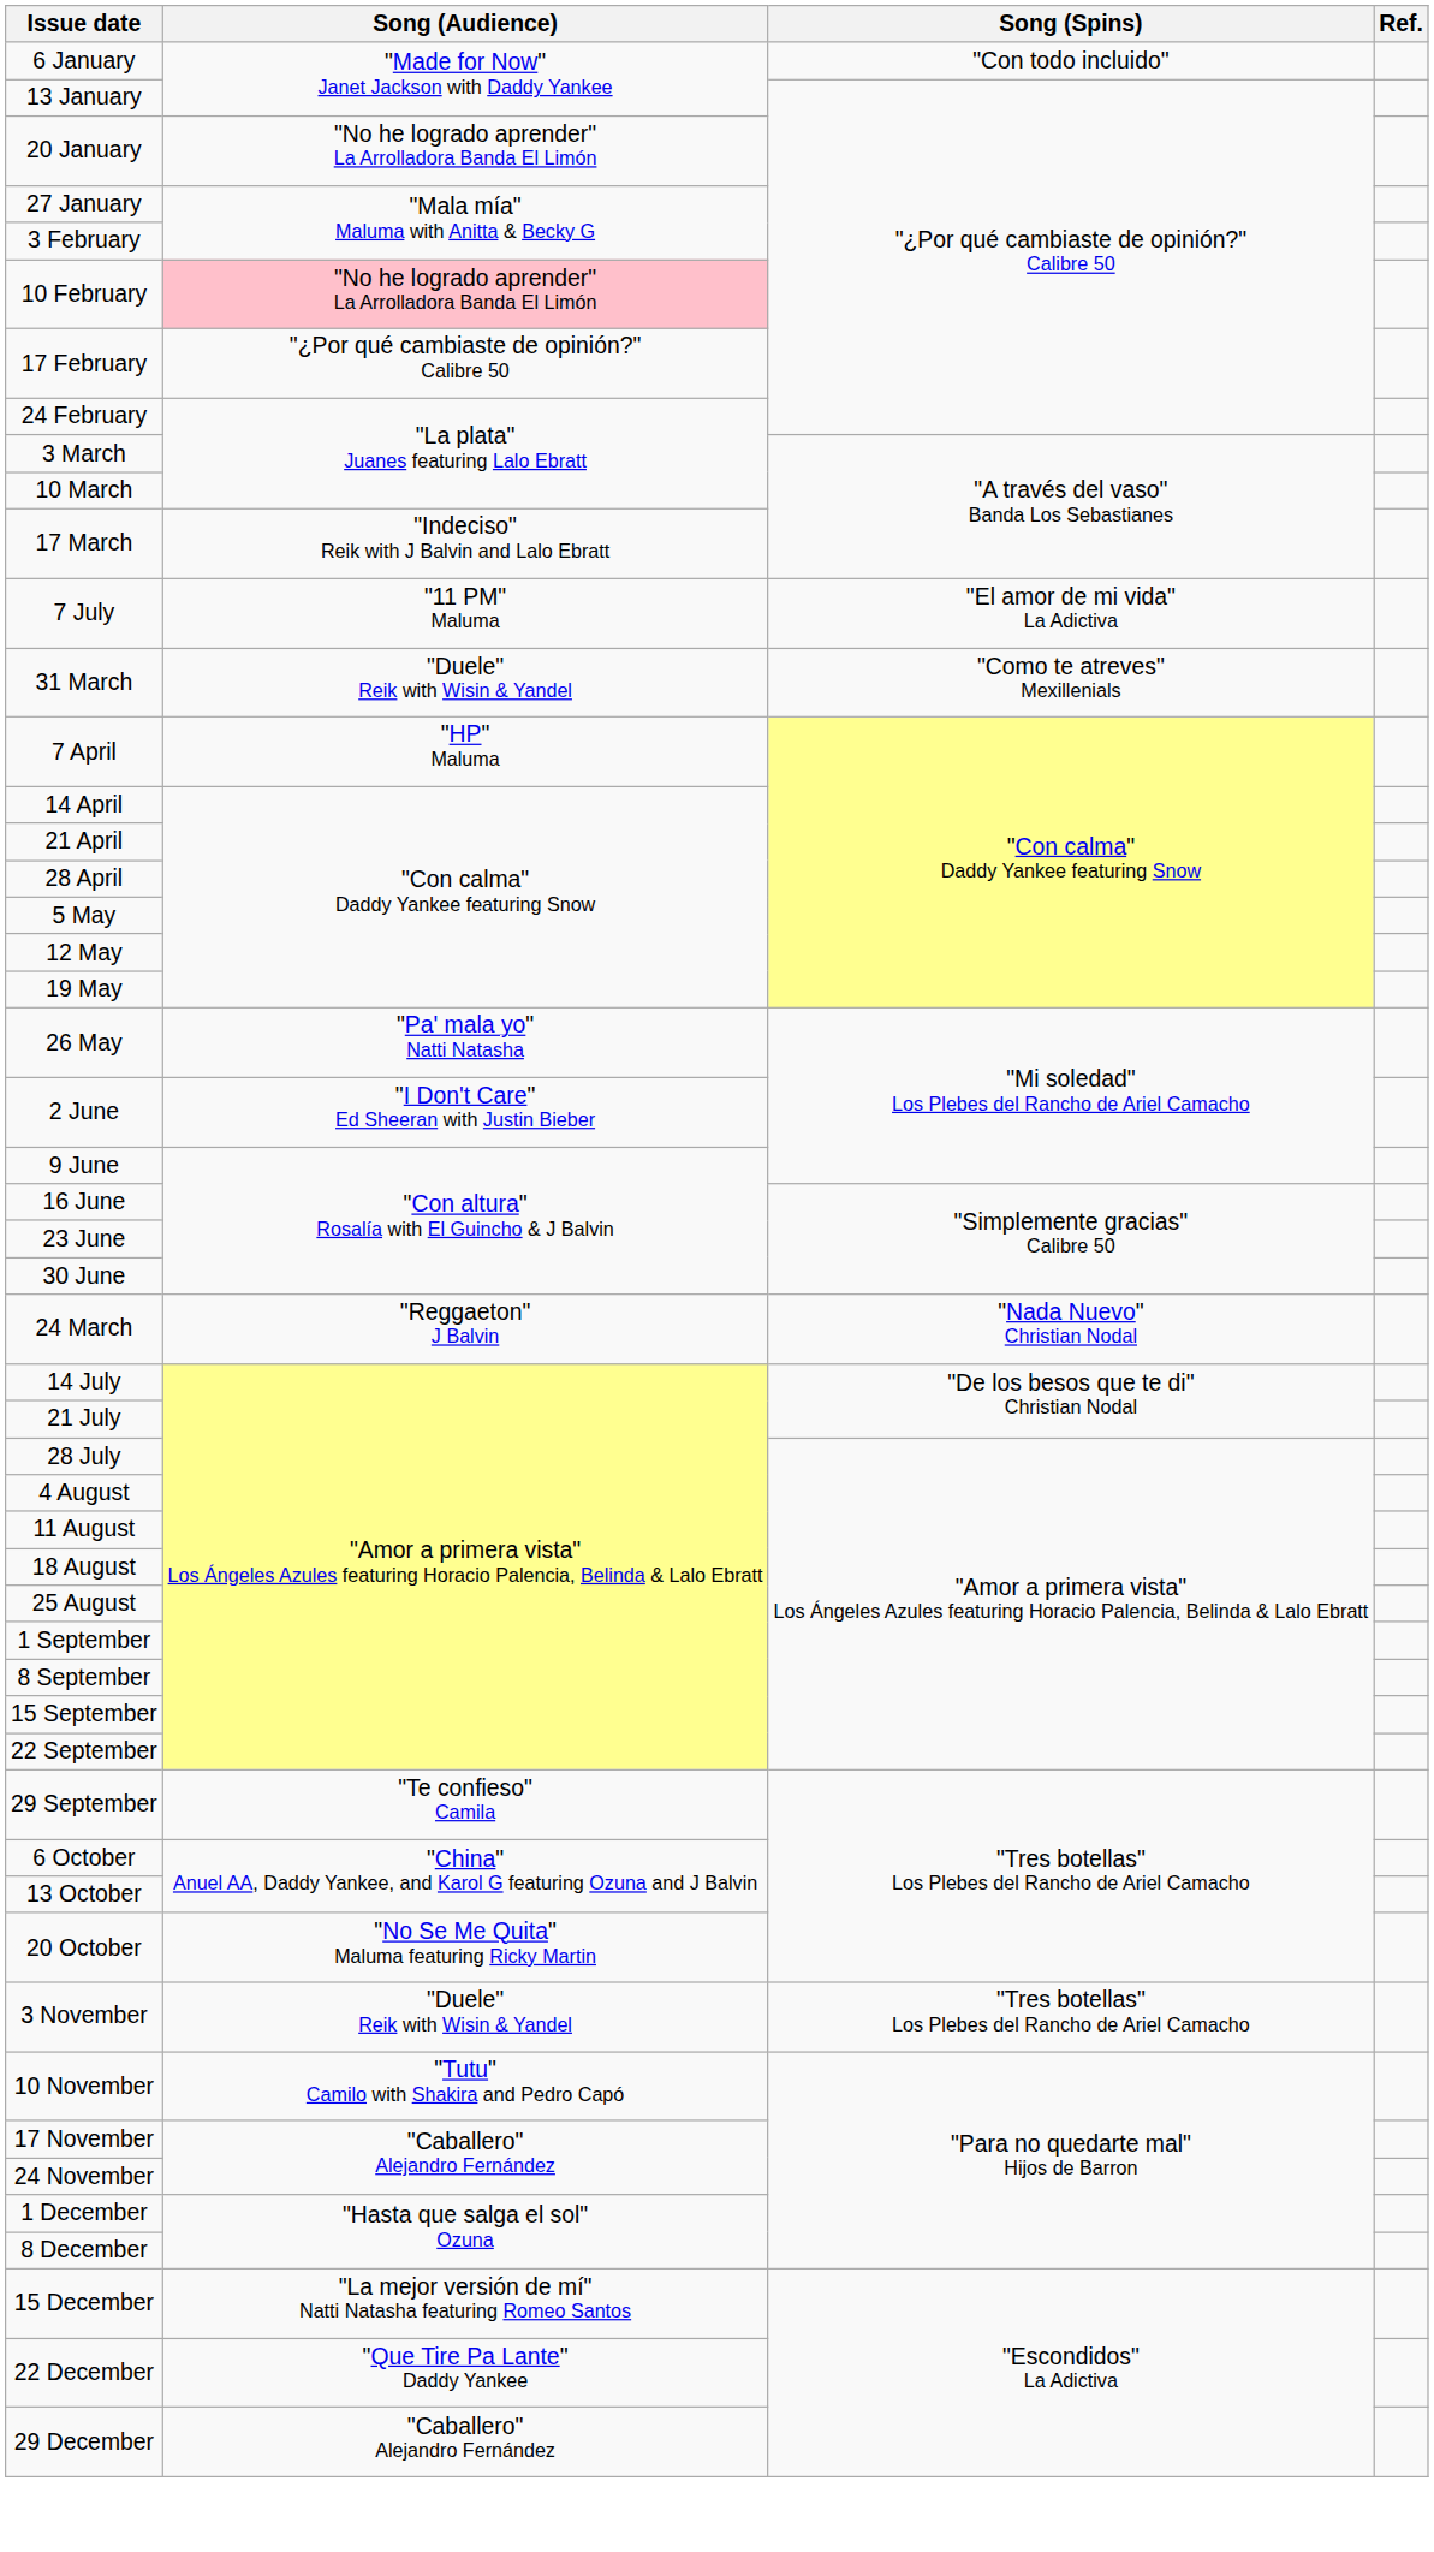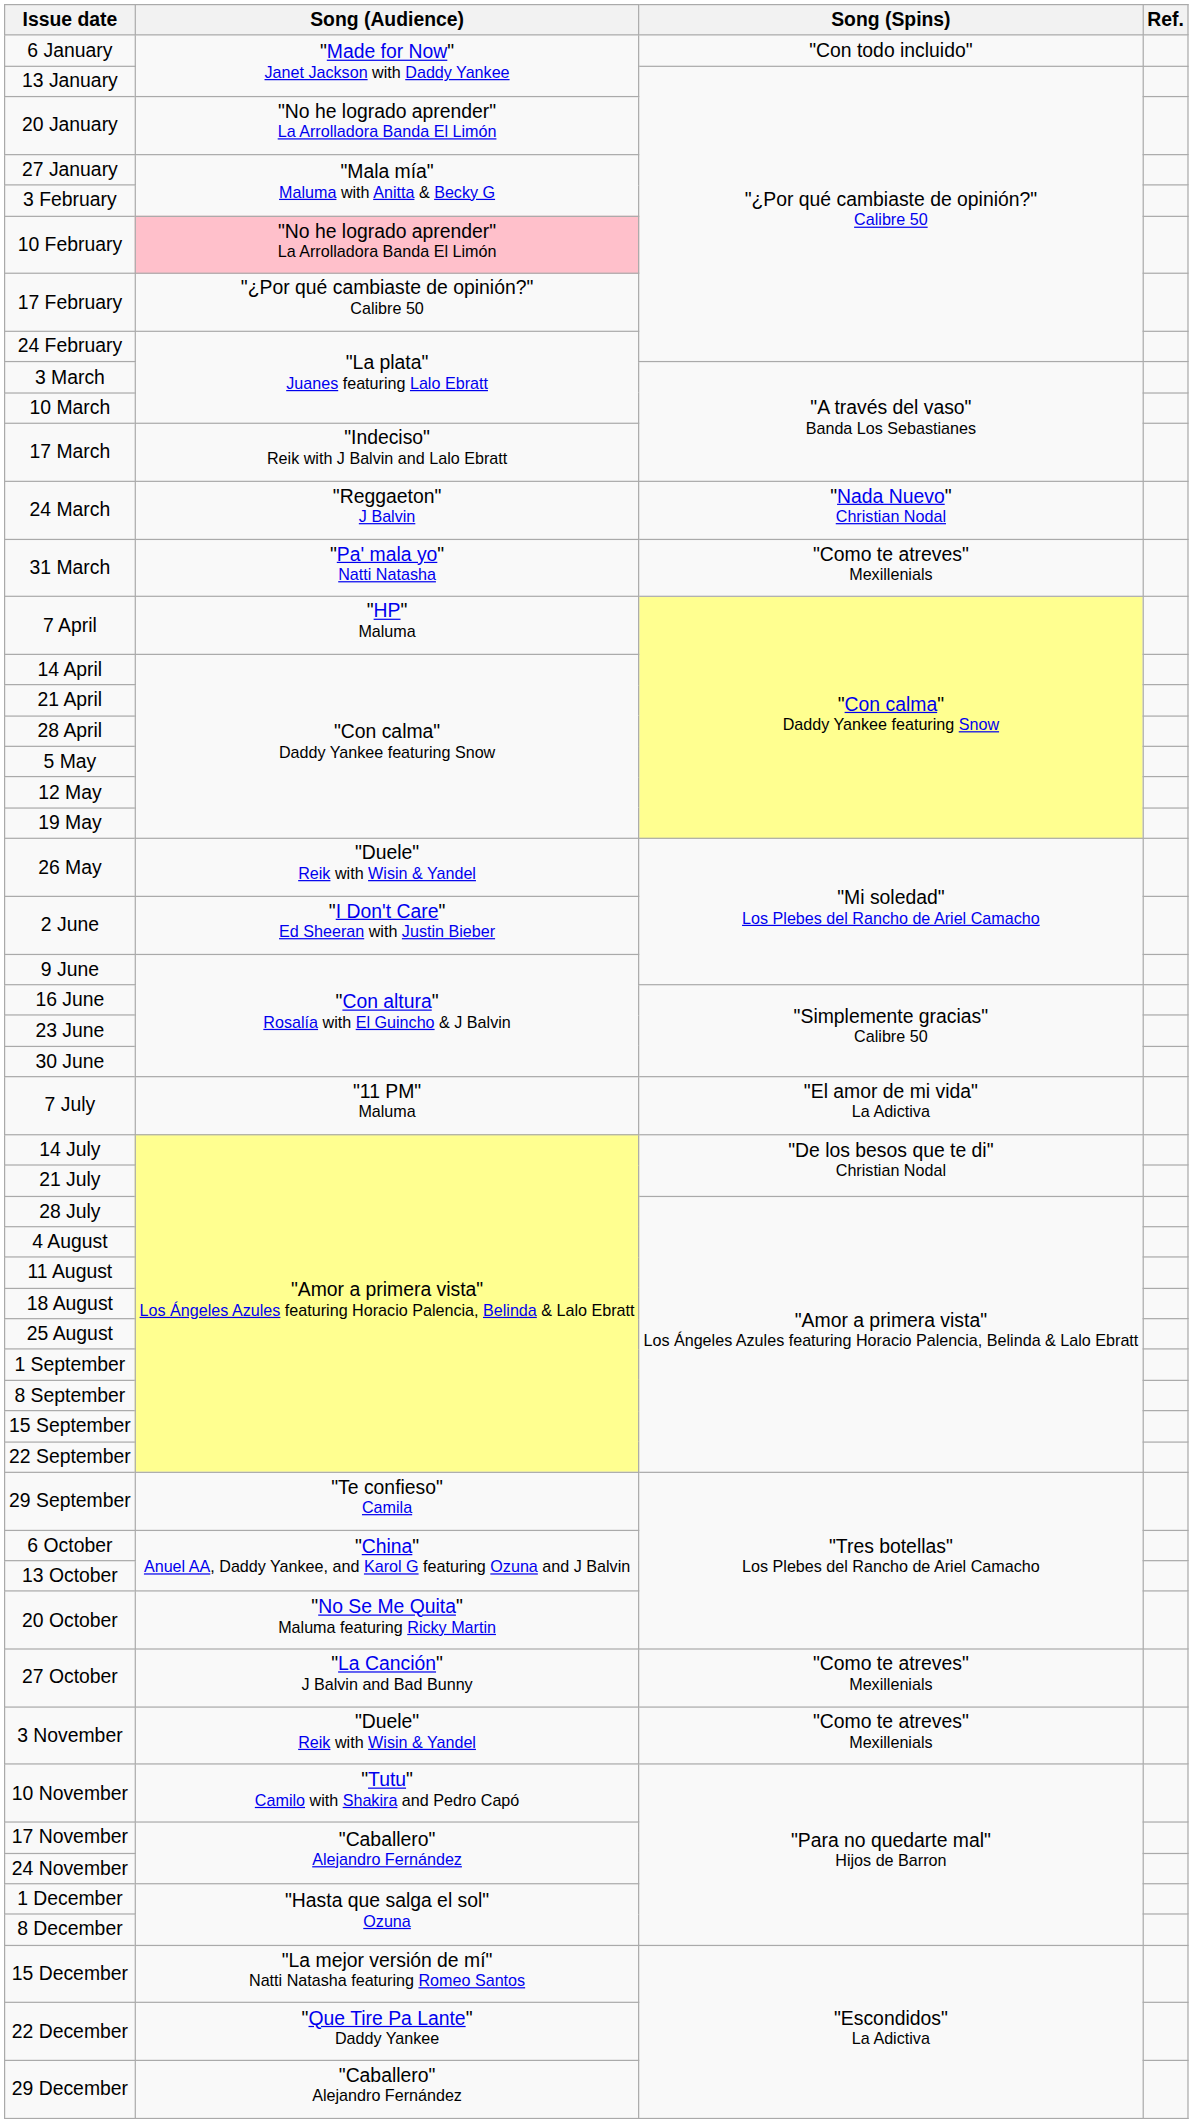rows swapped: 24 March <-> 7 July
31 March | Song (Audience): "Duele" Reik with Wisin & Yandel -> "Pa' mala yo" Natti Natasha
26 May | Song (Audience): "Pa' mala yo" Natti Natasha -> "Duele" Reik with Wisin & Yandel
+ row: 27 October | "La Canción" J Balvin and Bad Bunny | "Como te atreves" Mexillenials
3 November | Song (Spins): "Tres botellas" Los Plebes del Rancho de Ariel Camacho -> "Como te atreves" Mexillenials
